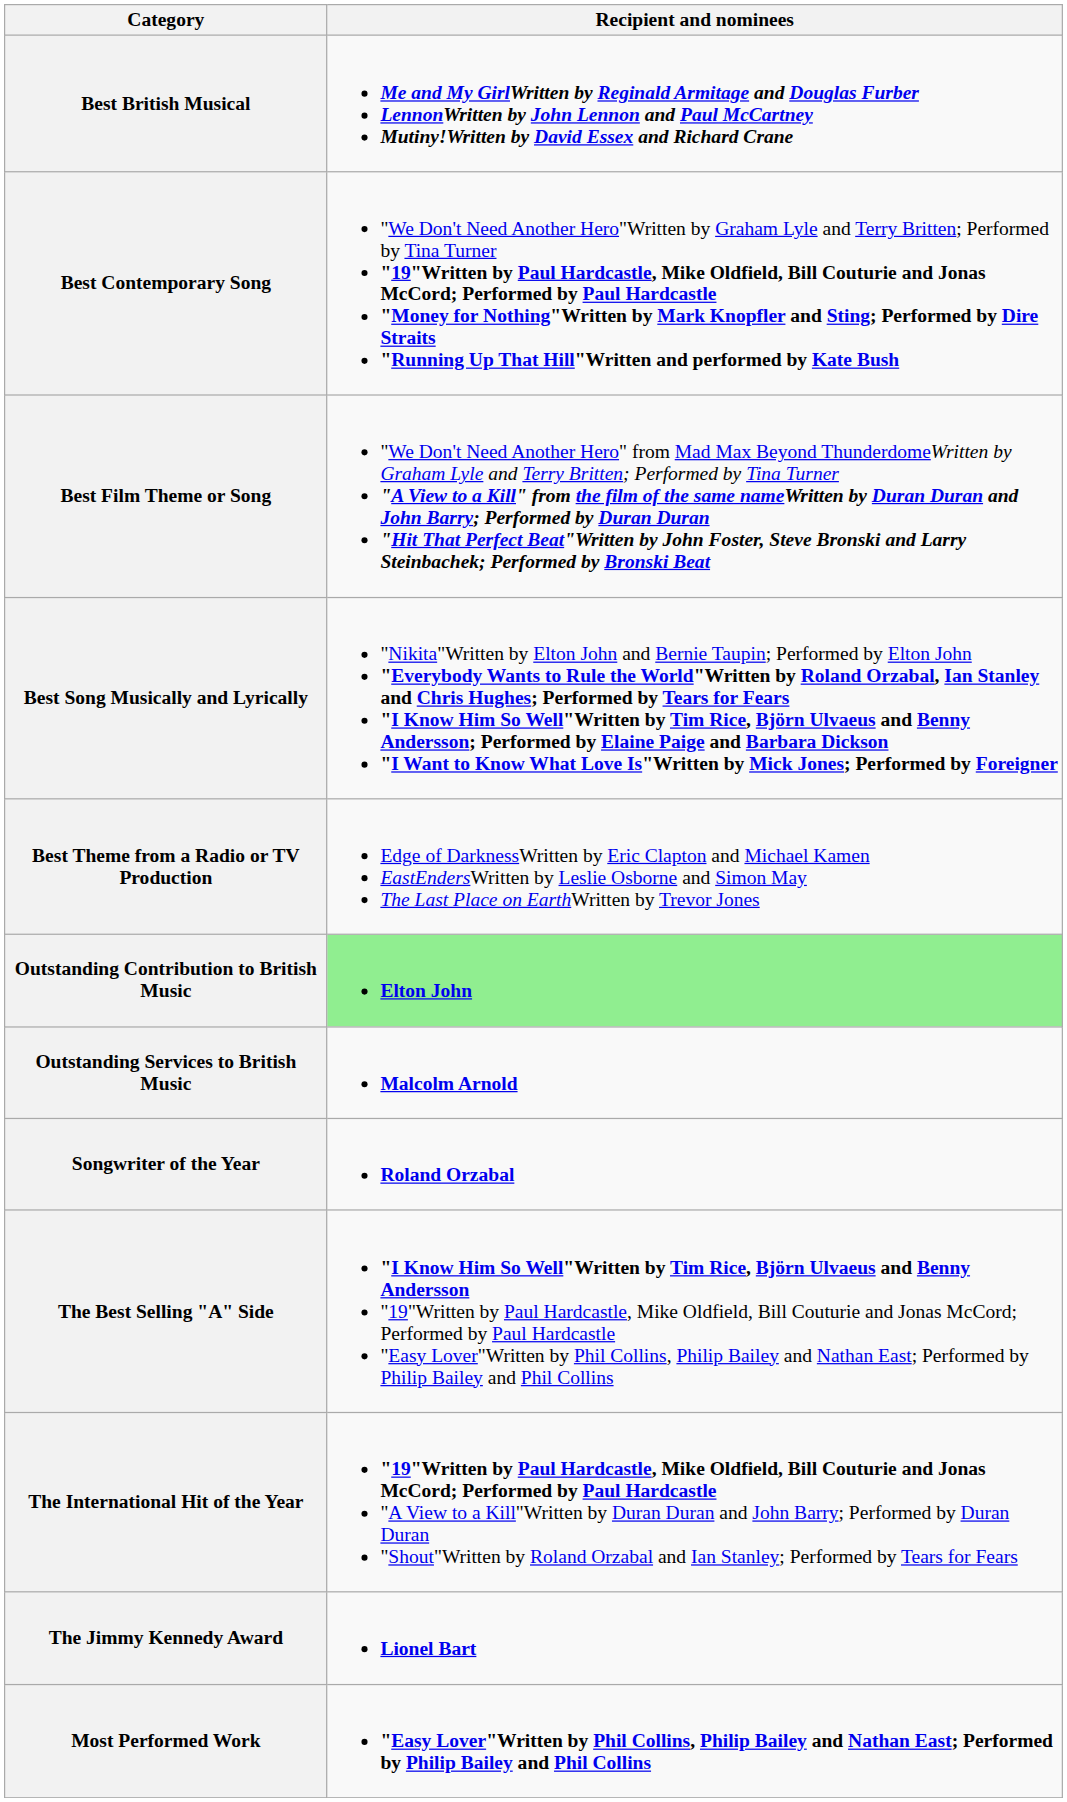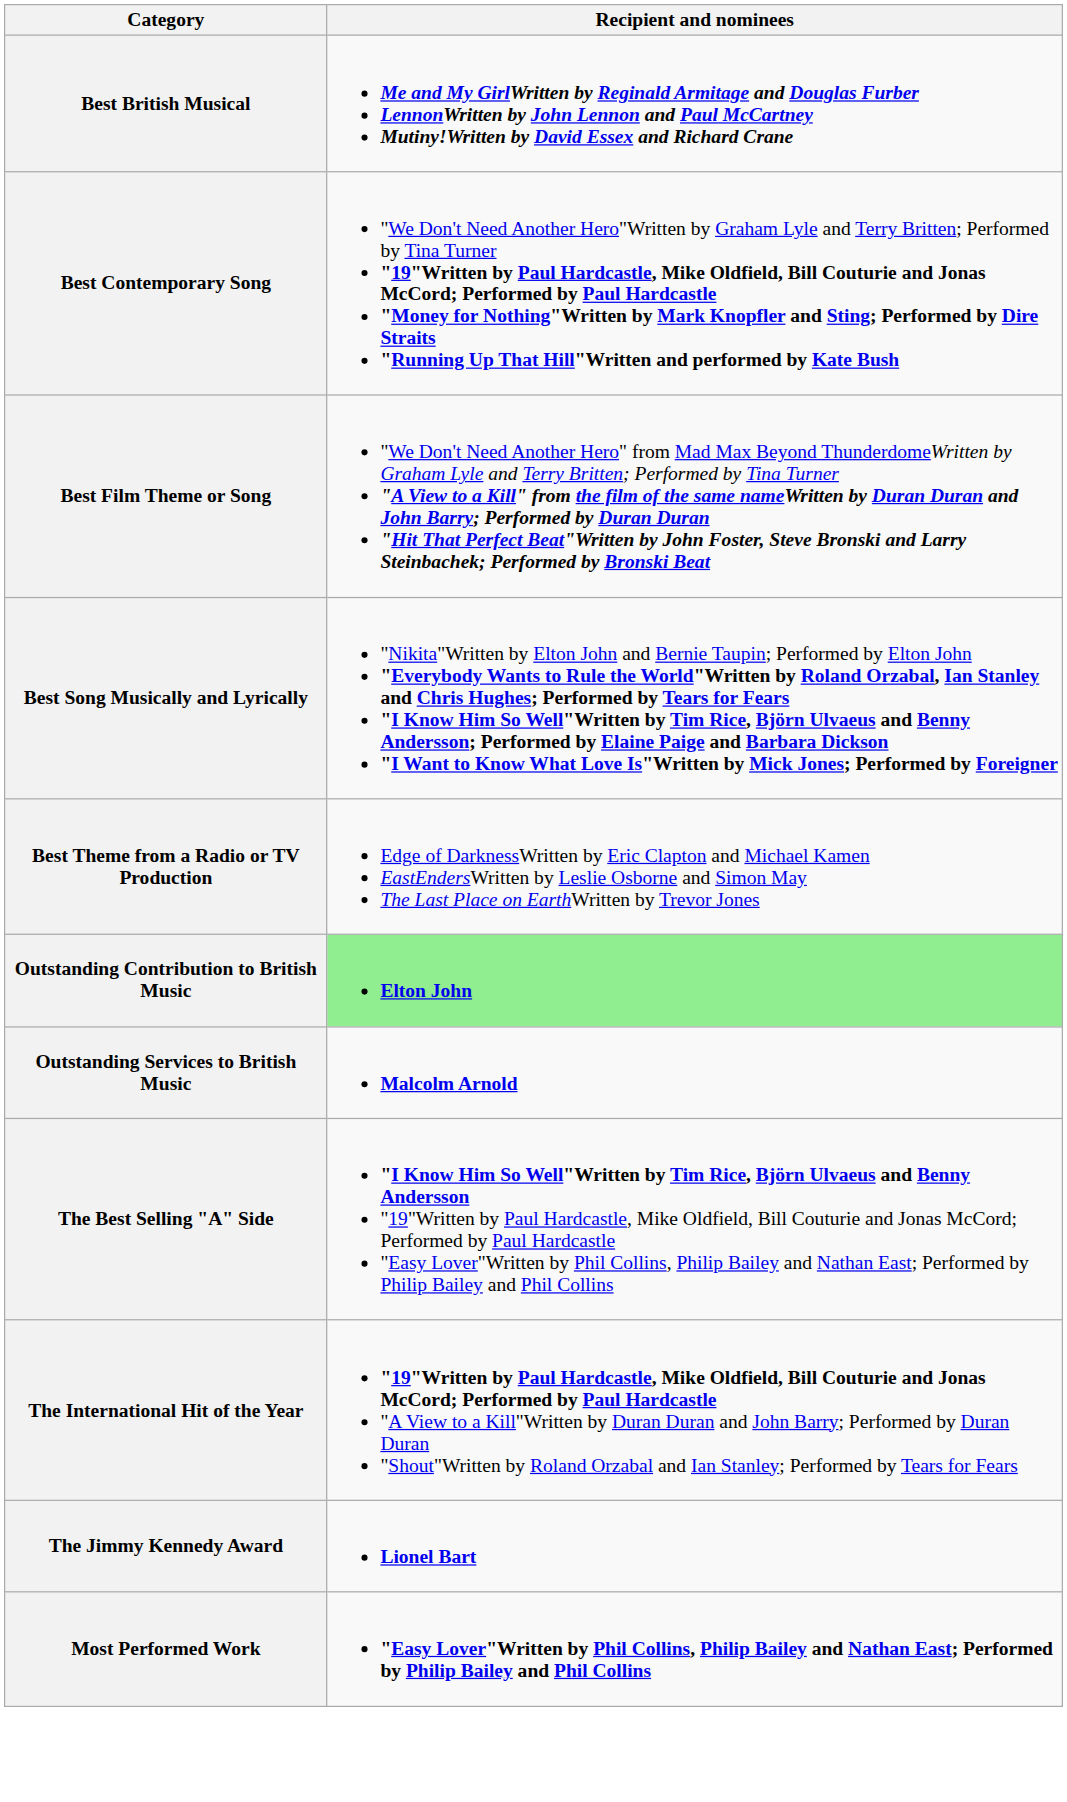- row: Songwriter of the Year | Roland Orzabal
